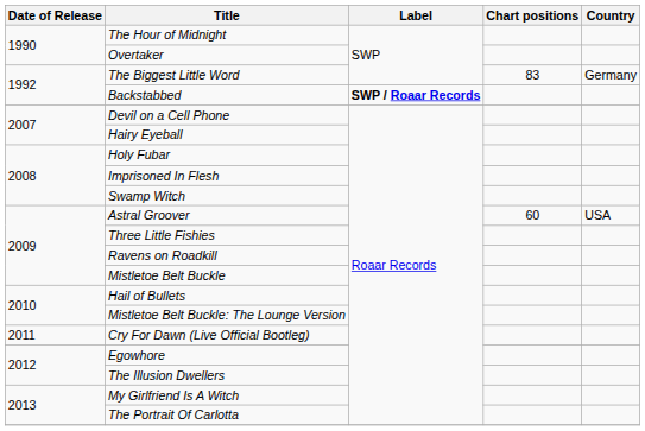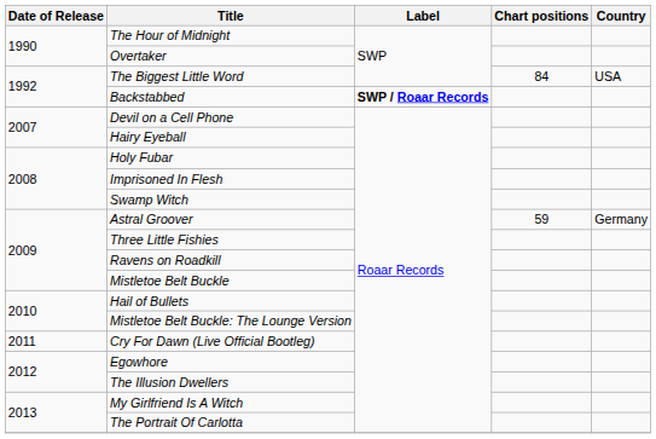The Biggest Little Word | Chart positions: 83 -> 84
The Biggest Little Word | Country: Germany -> USA
Astral Groover | Chart positions: 60 -> 59
Astral Groover | Country: USA -> Germany
